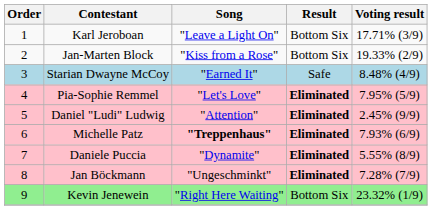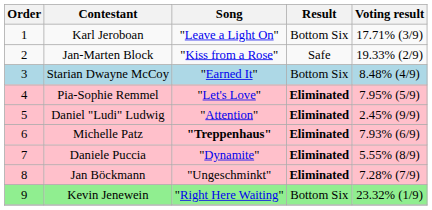Jan-Marten Block | Result: Bottom Six -> Safe
Starian Dwayne McCoy | Result: Safe -> Bottom Six
